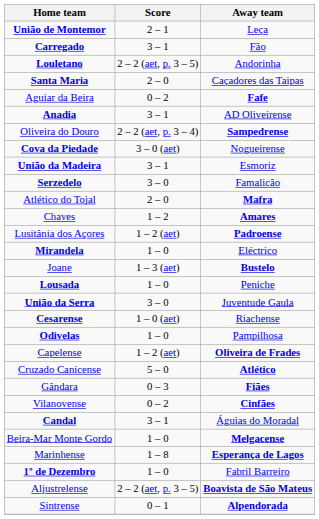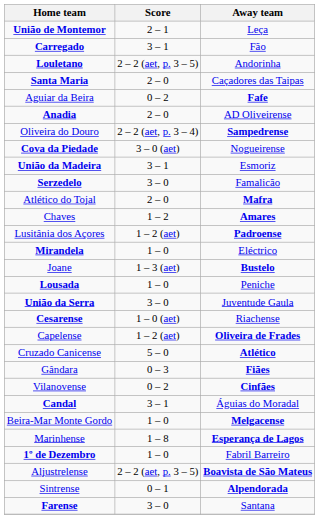Anadia | Score: 3 – 1 -> 2 – 0
- row: Odivelas | 1 – 0 | Pampilhosa
+ row: Farense | 3 – 0 | Santana
